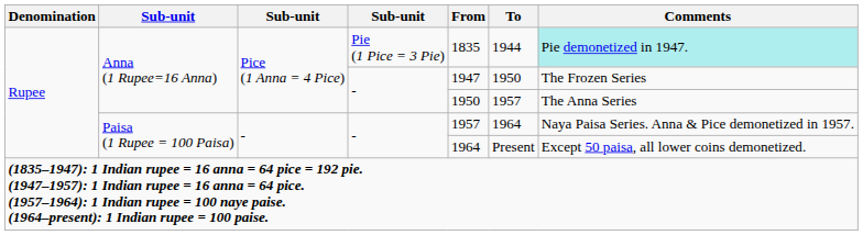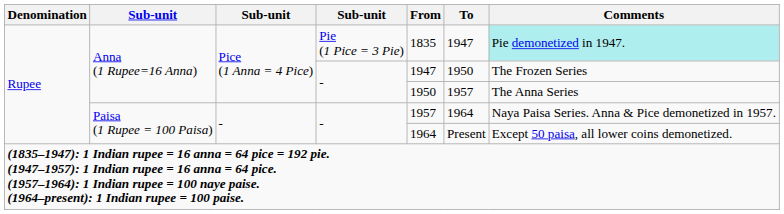Anna (1 Rupee=16 Anna) / Pie (1 Pice = 3 Pie) | To: 1944 -> 1947
